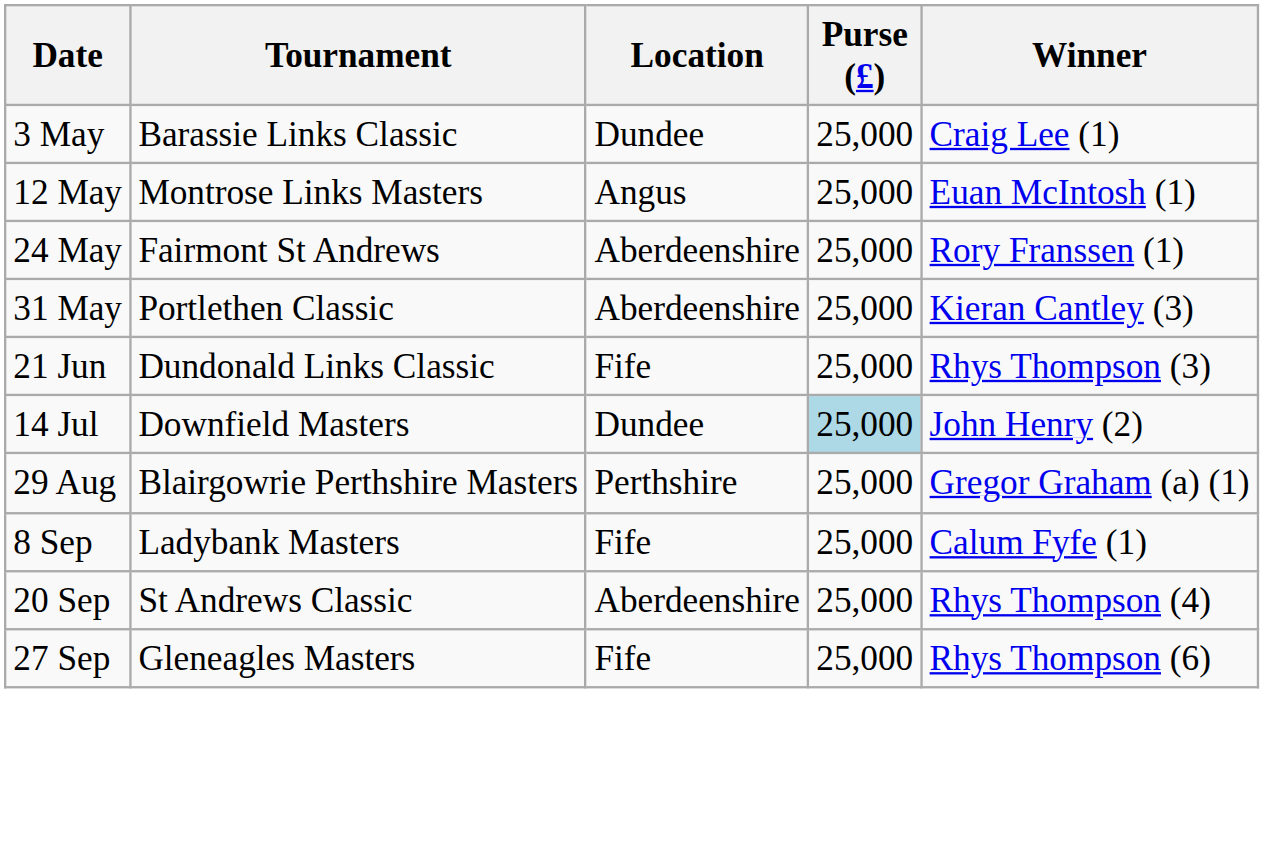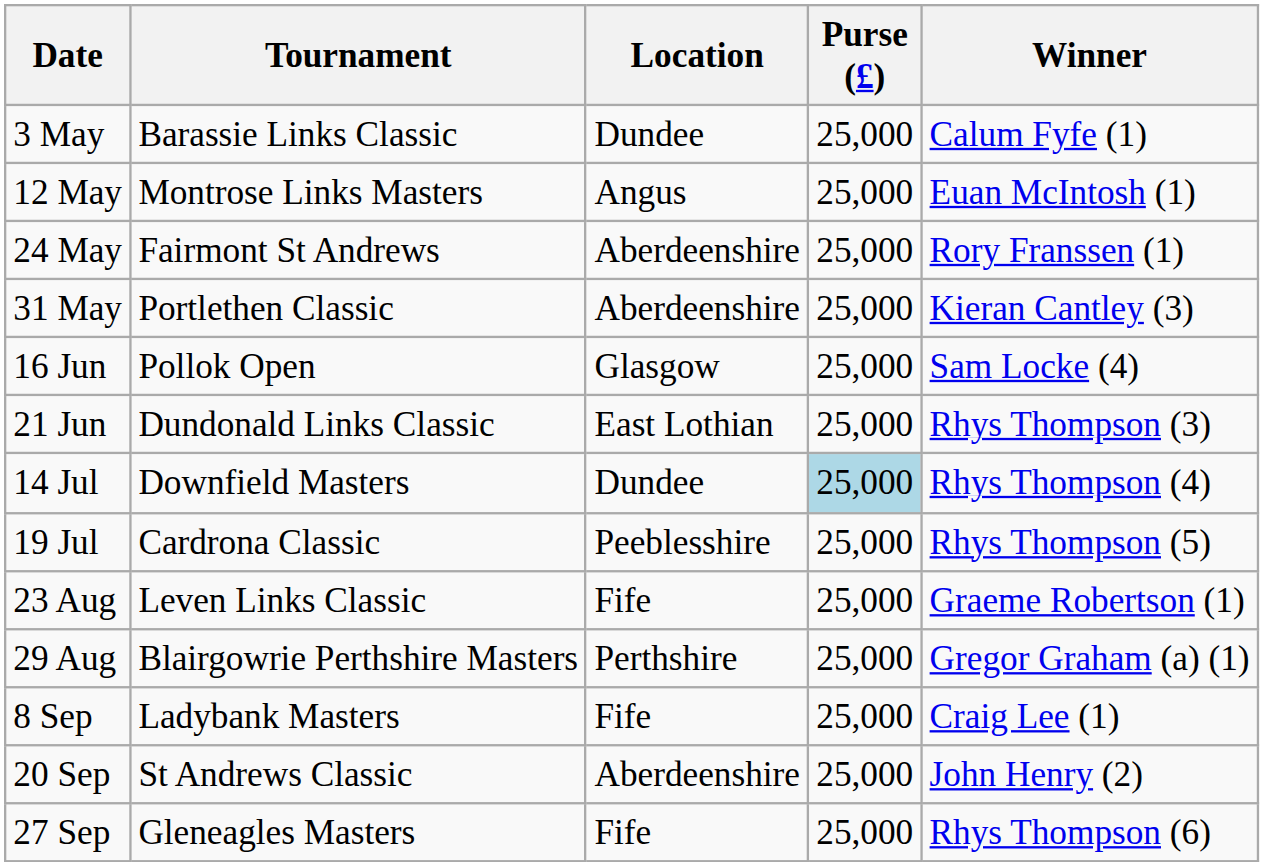3 May | Winner: Craig Lee (1) -> Calum Fyfe (1)
+ row: 16 Jun | Pollok Open | Glasgow | 25,000 | Sam Locke (4)
21 Jun | Location: Fife -> East Lothian
14 Jul | Winner: John Henry (2) -> Rhys Thompson (4)
+ row: 19 Jul | Cardrona Classic | Peeblesshire | 25,000 | Rhys Thompson (5)
+ row: 23 Aug | Leven Links Classic | Fife | 25,000 | Graeme Robertson (1)
8 Sep | Winner: Calum Fyfe (1) -> Craig Lee (1)
20 Sep | Winner: Rhys Thompson (4) -> John Henry (2)
